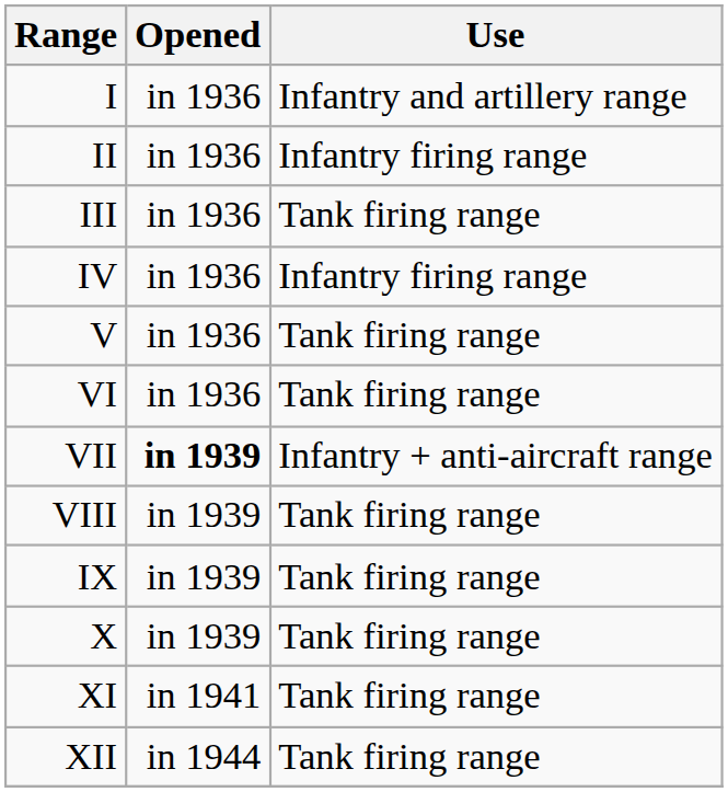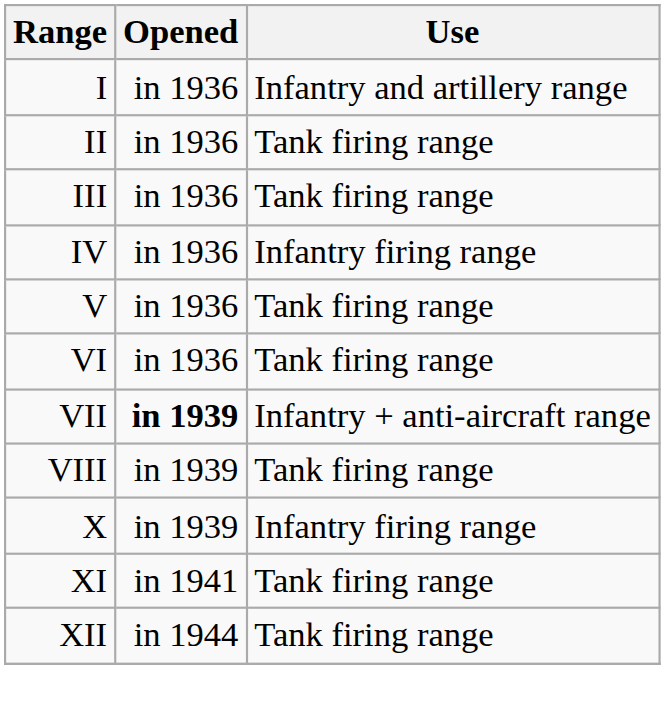II | Use: Infantry firing range -> Tank firing range
- row: IX | in 1939 | Tank firing range
X | Use: Tank firing range -> Infantry firing range
